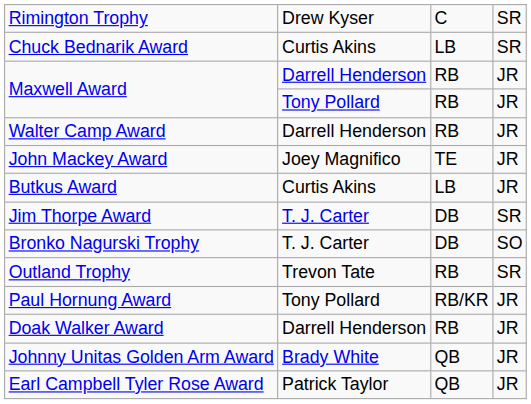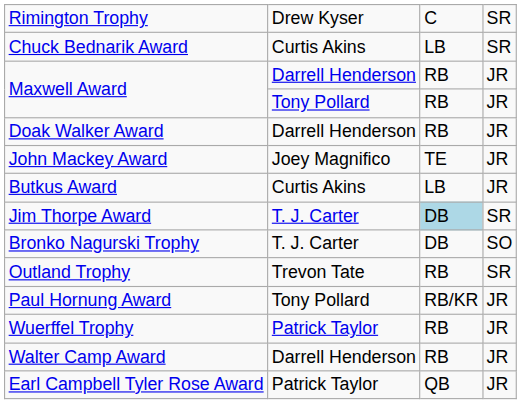rows swapped: Doak Walker Award <-> Walter Camp Award
Jim Thorpe Award | column 3: no background -> lightblue background
+ row: Wuerffel Trophy | Patrick Taylor | RB | JR
- row: Johnny Unitas Golden Arm Award | Brady White | QB | JR
